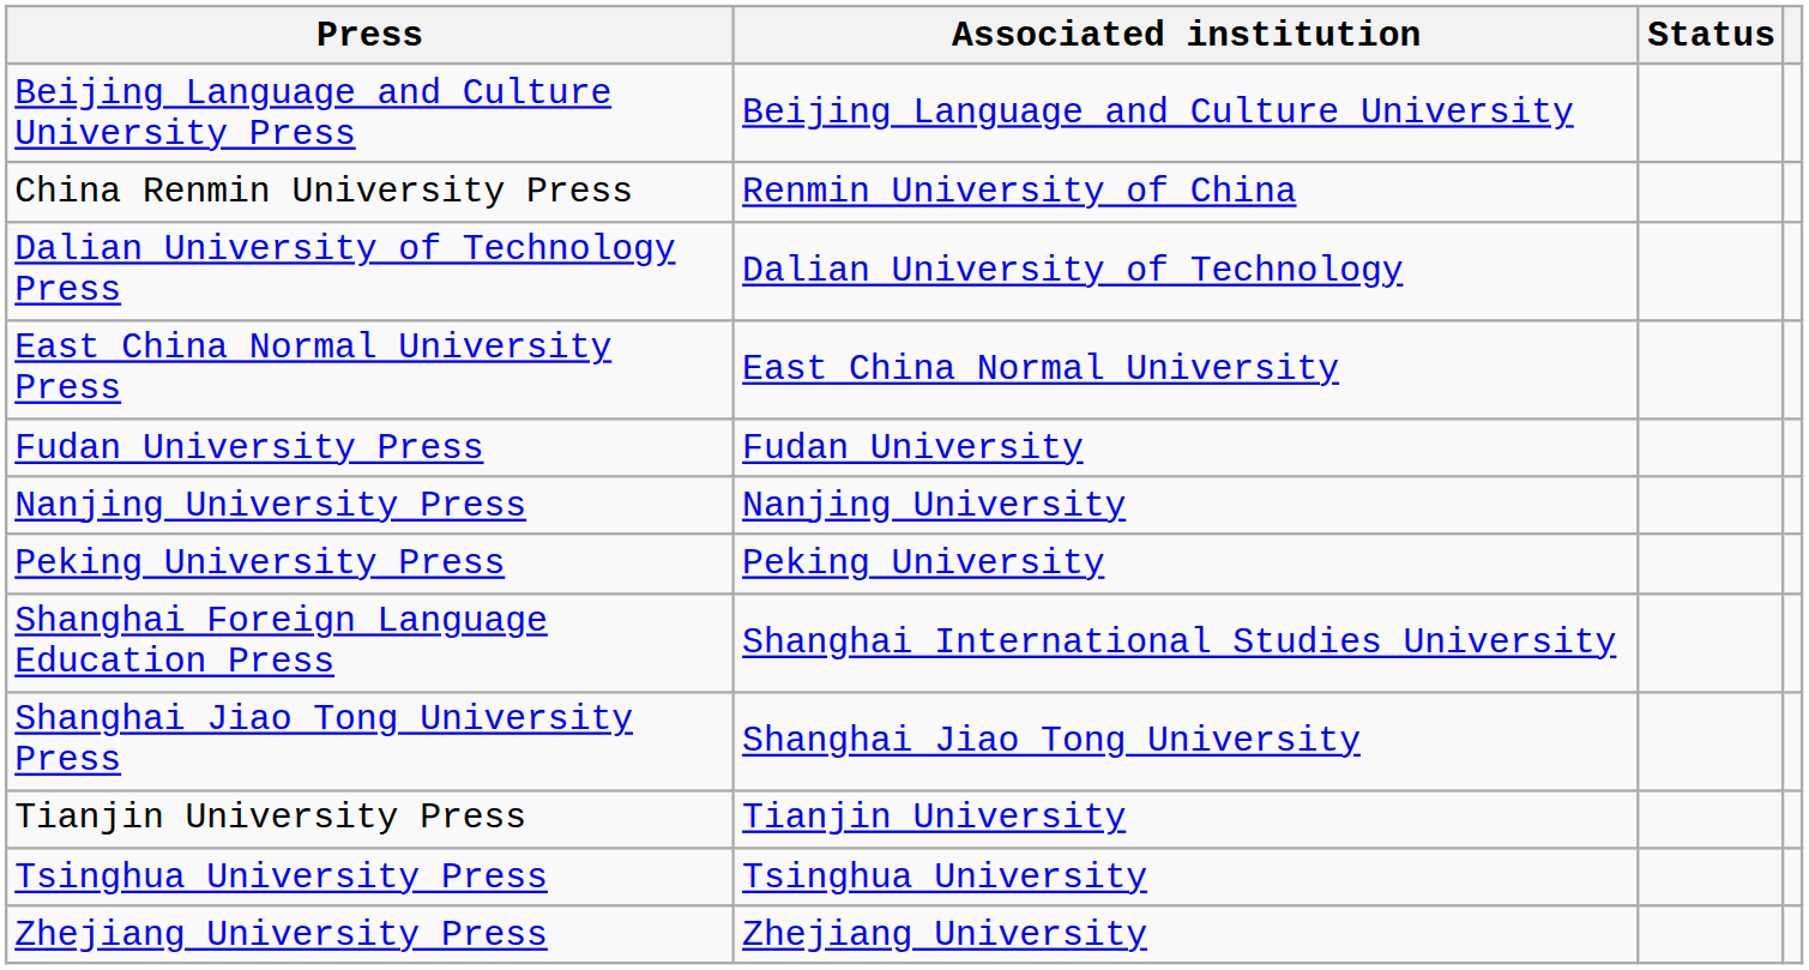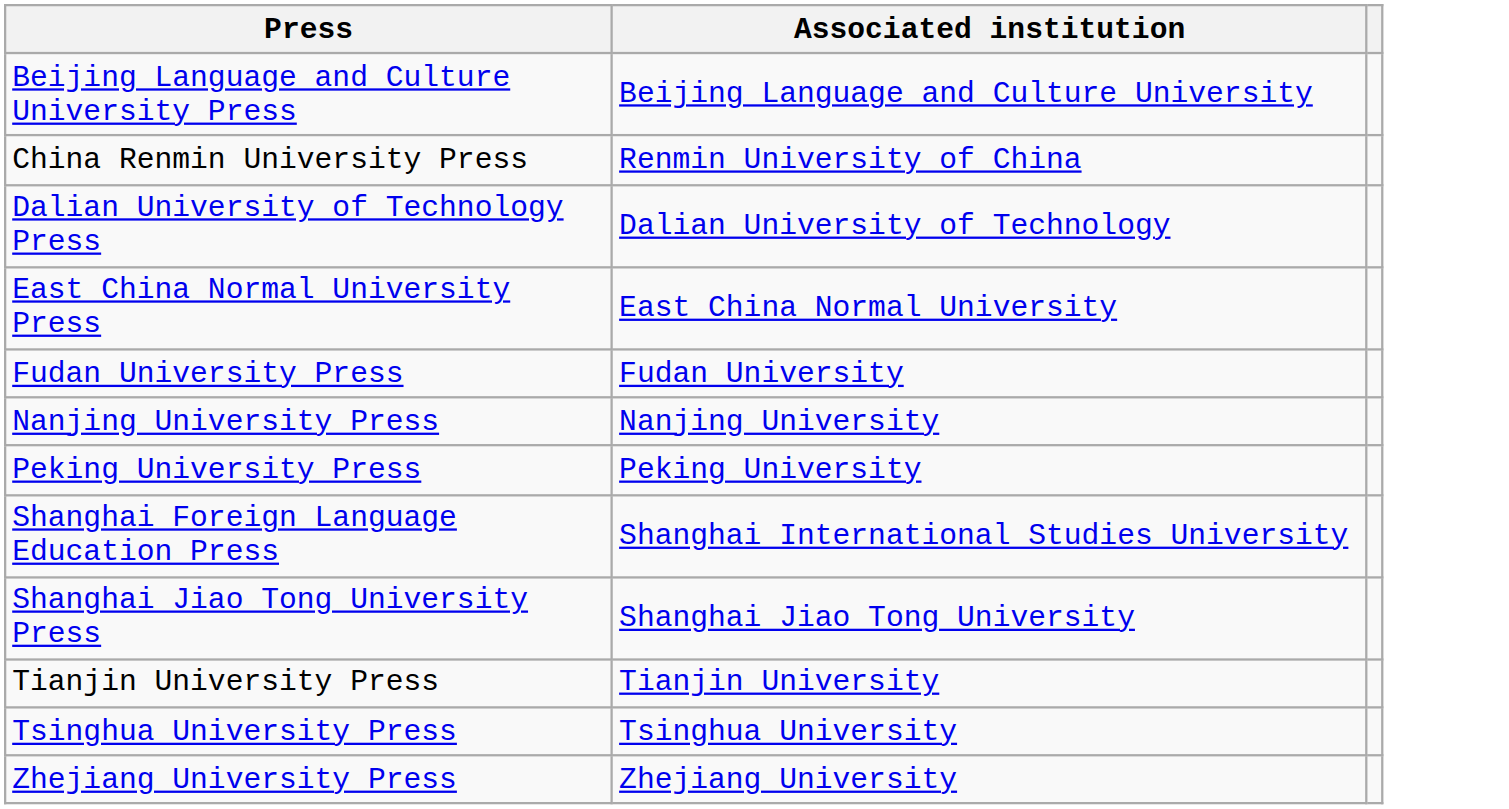- column: Status
